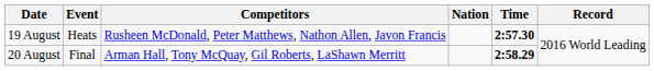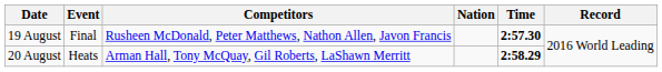19 August | Event: Heats -> Final
20 August | Event: Final -> Heats
